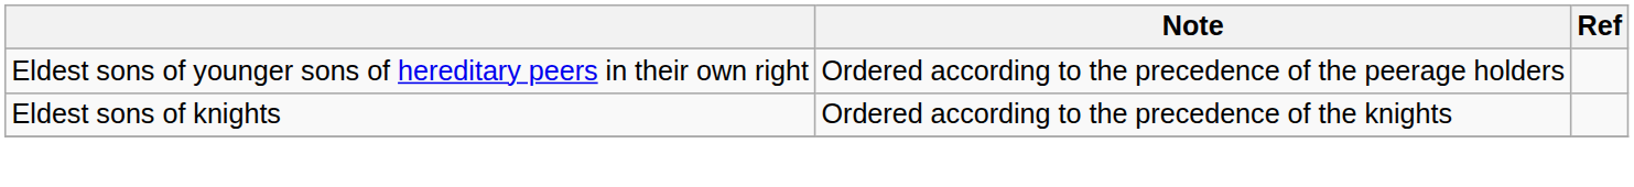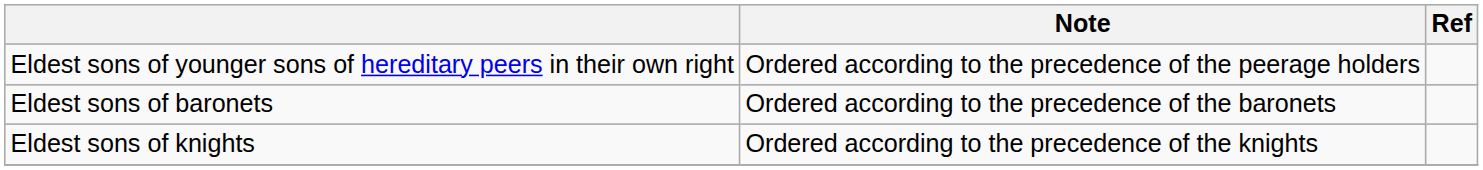+ row: Eldest sons of baronets | Ordered according to the precedence of the baronets
